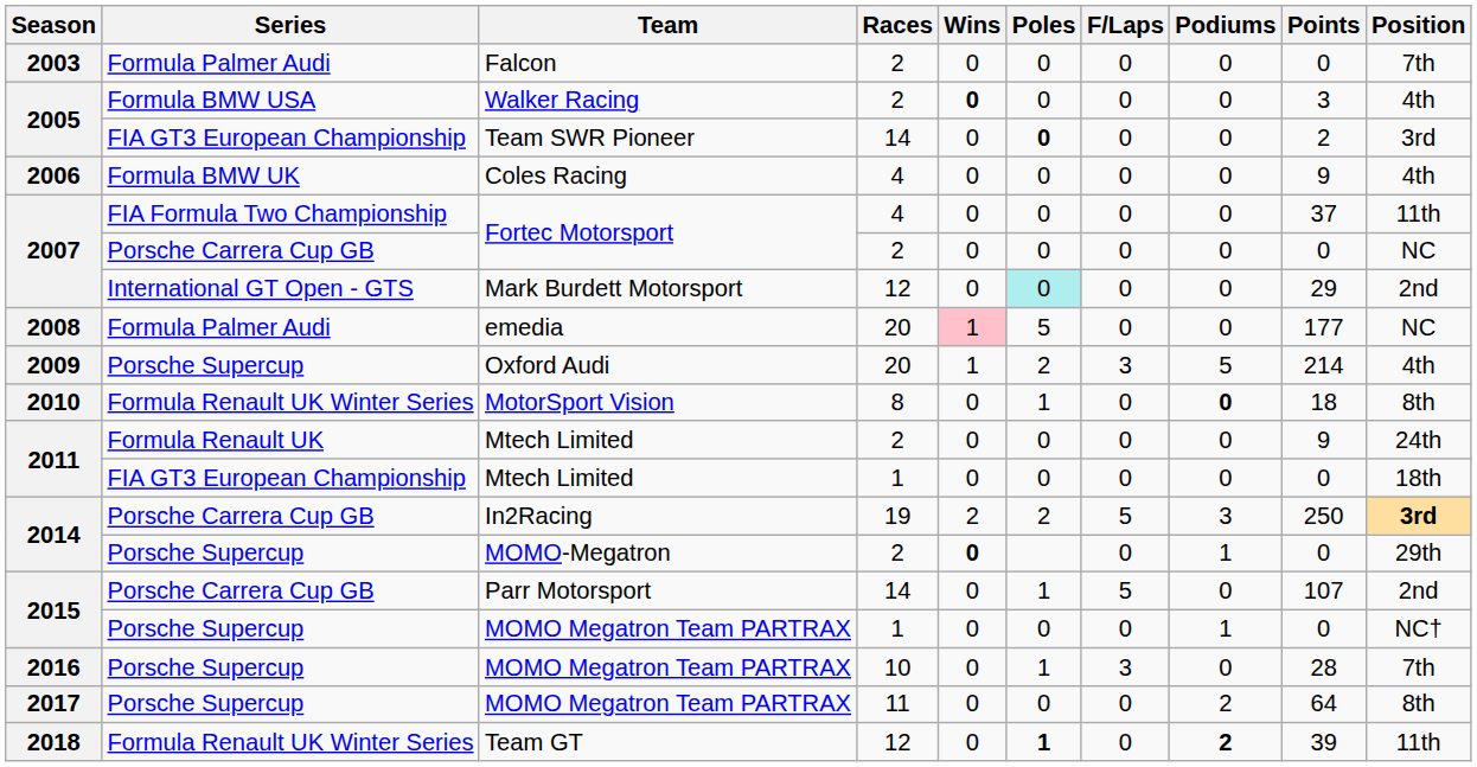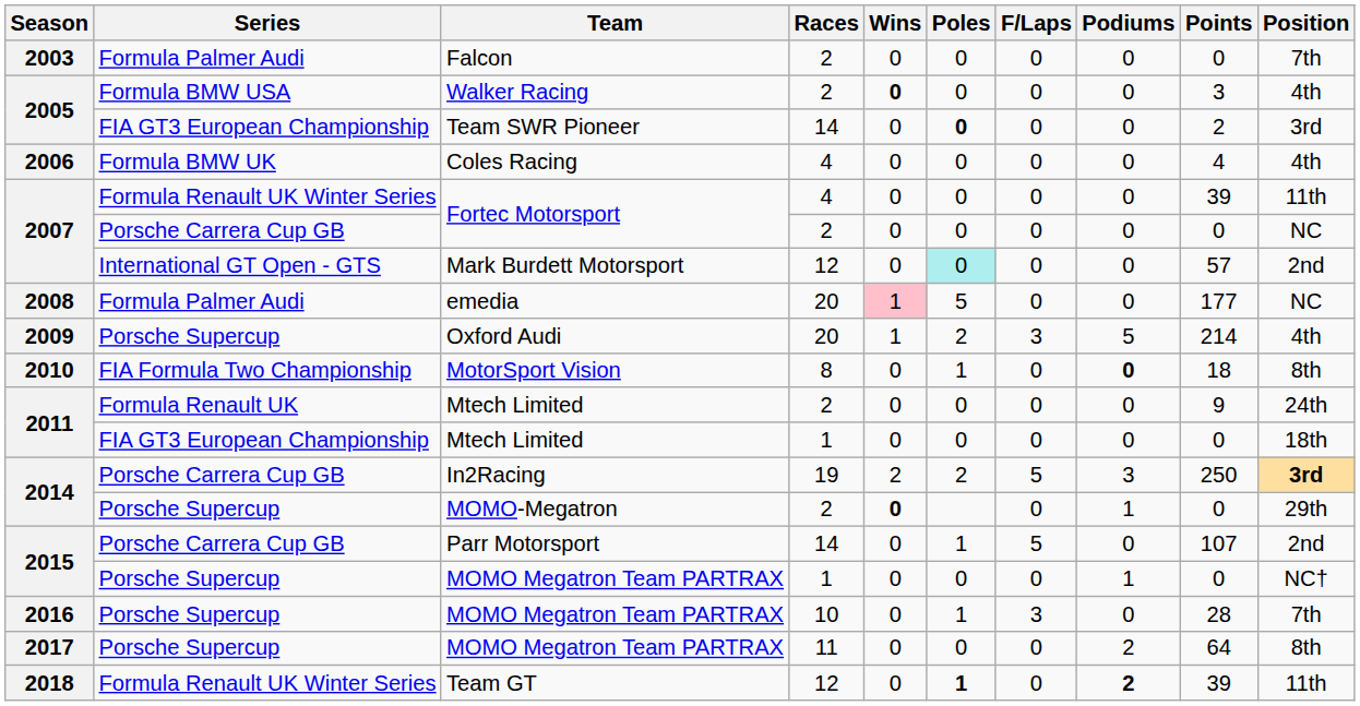Coles Racing | Points: 9 -> 4
Fortec Motorsport / 4 | Series: FIA Formula Two Championship -> Formula Renault UK Winter Series
Fortec Motorsport / 4 | Points: 37 -> 39
Mark Burdett Motorsport | Points: 29 -> 57
MotorSport Vision | Series: Formula Renault UK Winter Series -> FIA Formula Two Championship
